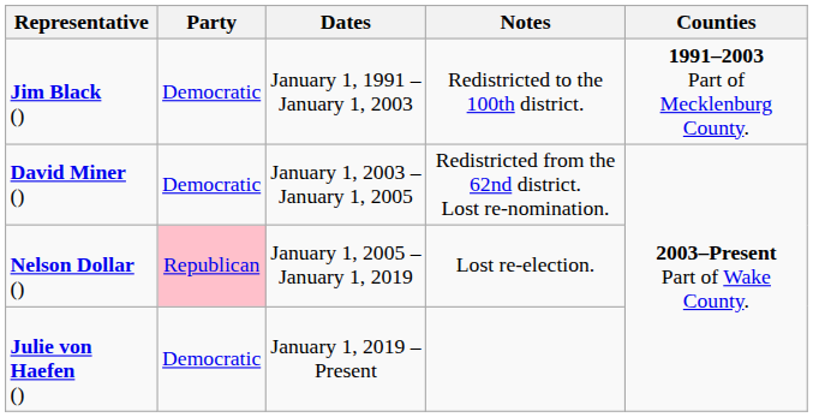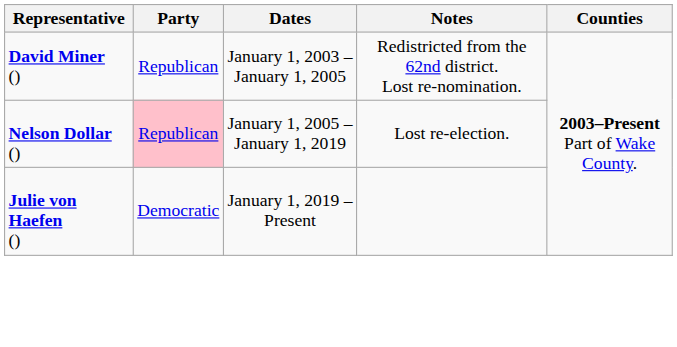- row: Jim Black () | Democratic | January 1, 1991 – January 1, 2003 | Redistricted to the 100th district. | 1991–2003 Part of Mecklenburg County.
David Miner () | Party: Democratic -> Republican
